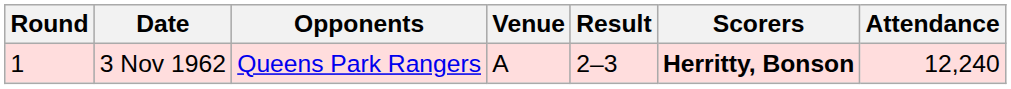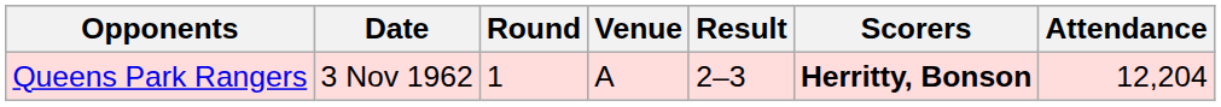columns swapped: Round <-> Opponents
3 Nov 1962 | Attendance: 12,240 -> 12,204
